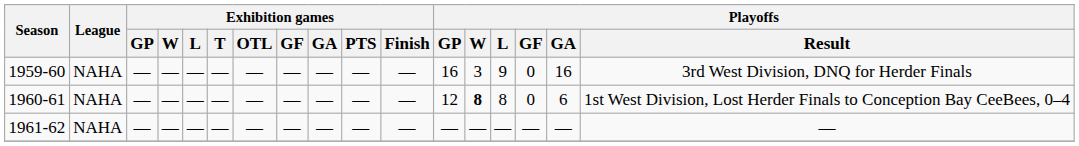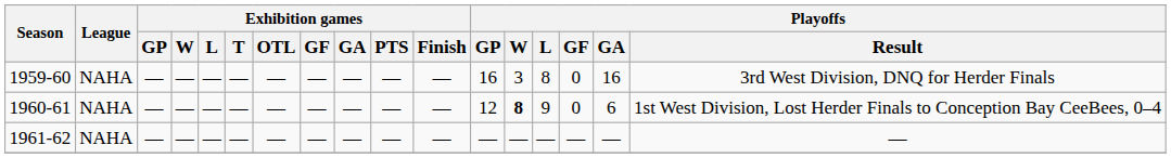1959-60 | Playoffs / L: 9 -> 8
1960-61 | Playoffs / L: 8 -> 9
